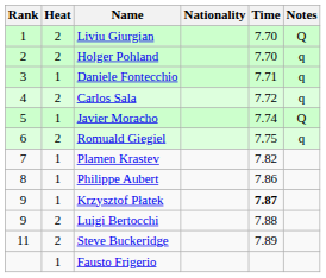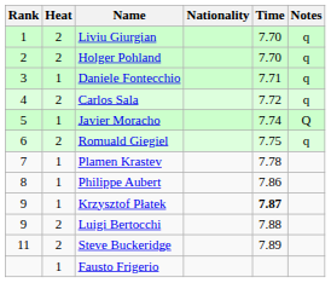Liviu Giurgian | Notes: Q -> q
Plamen Krastev | Time: 7.82 -> 7.78
